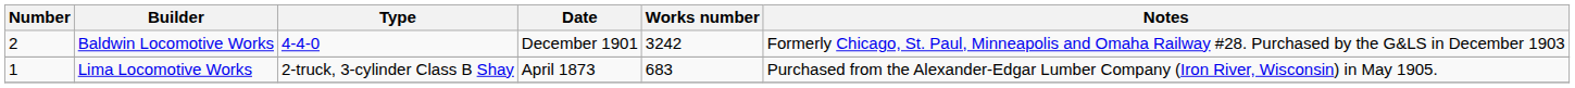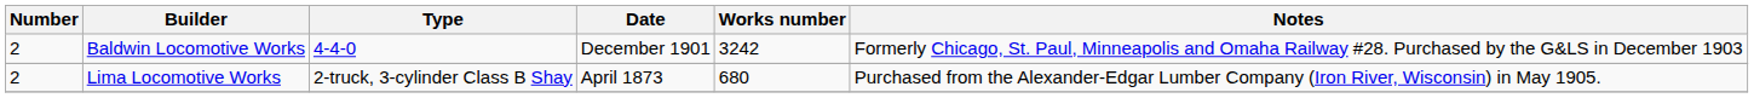Lima Locomotive Works | Number: 1 -> 2
Lima Locomotive Works | Works number: 683 -> 680
